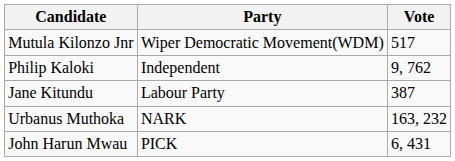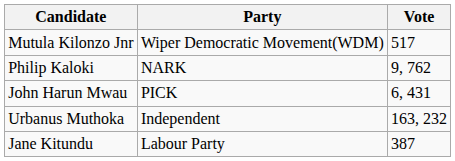Philip Kaloki | Party: Independent -> NARK
rows swapped: John Harun Mwau <-> Jane Kitundu
Urbanus Muthoka | Party: NARK -> Independent
